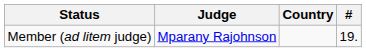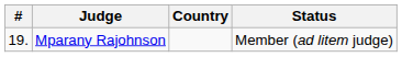columns swapped: # <-> Status
